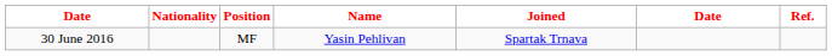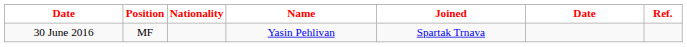columns swapped: Position <-> Nationality
